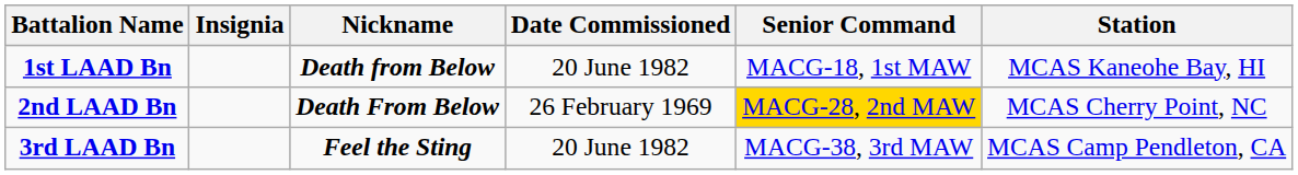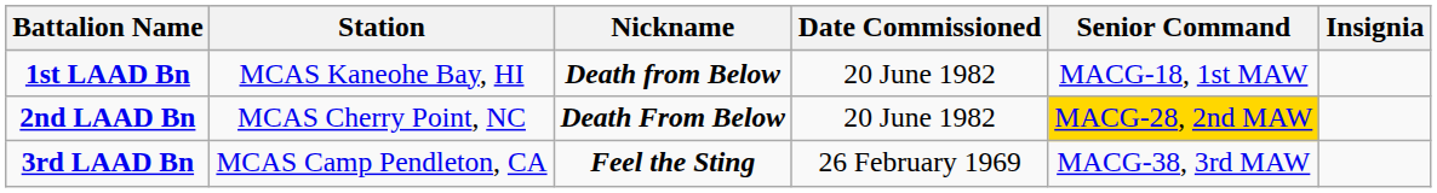columns swapped: Insignia <-> Station
2nd LAAD Bn | Date Commissioned: 26 February 1969 -> 20 June 1982
3rd LAAD Bn | Date Commissioned: 20 June 1982 -> 26 February 1969
